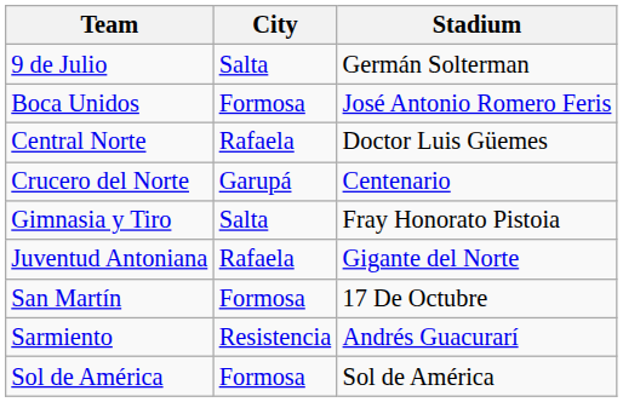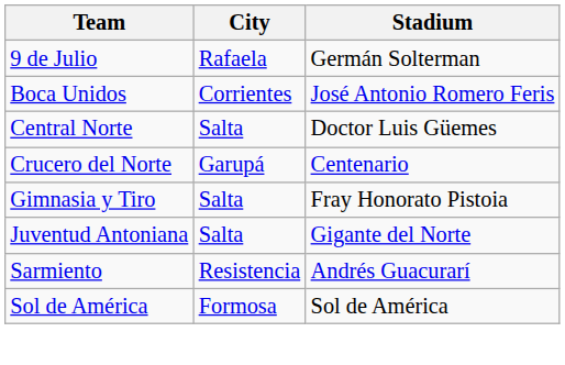9 de Julio | City: Salta -> Rafaela
Boca Unidos | City: Formosa -> Corrientes
Central Norte | City: Rafaela -> Salta
Juventud Antoniana | City: Rafaela -> Salta
- row: San Martín | Formosa | 17 De Octubre
